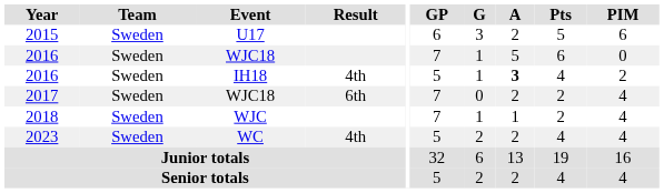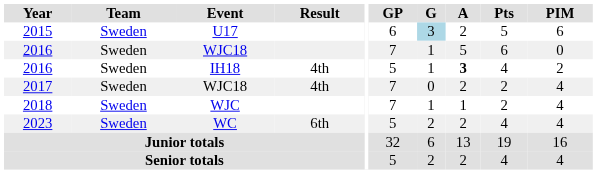2015 | G: no background -> lightblue background
2017 | Result: 6th -> 4th
2023 | Result: 4th -> 6th
